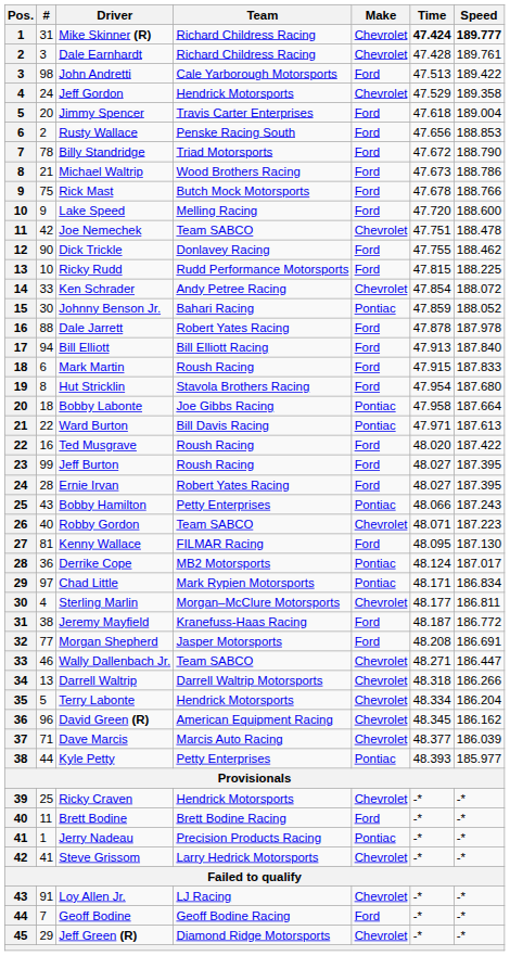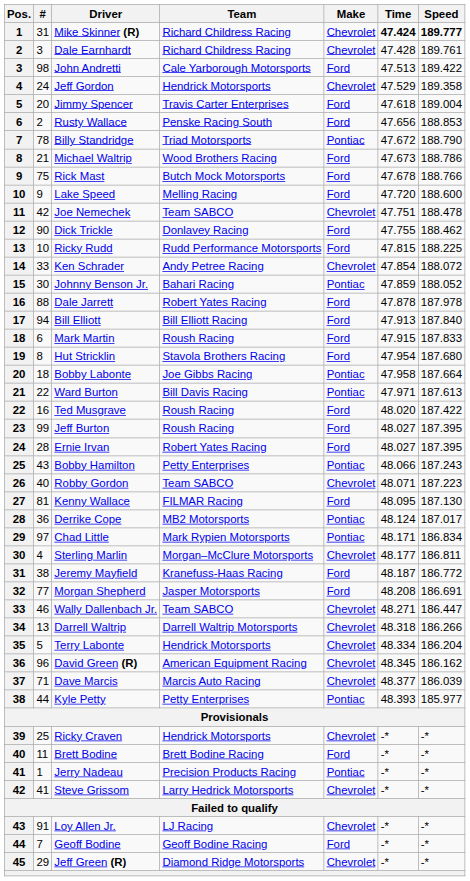Billy Standridge | Make: Ford -> Pontiac
